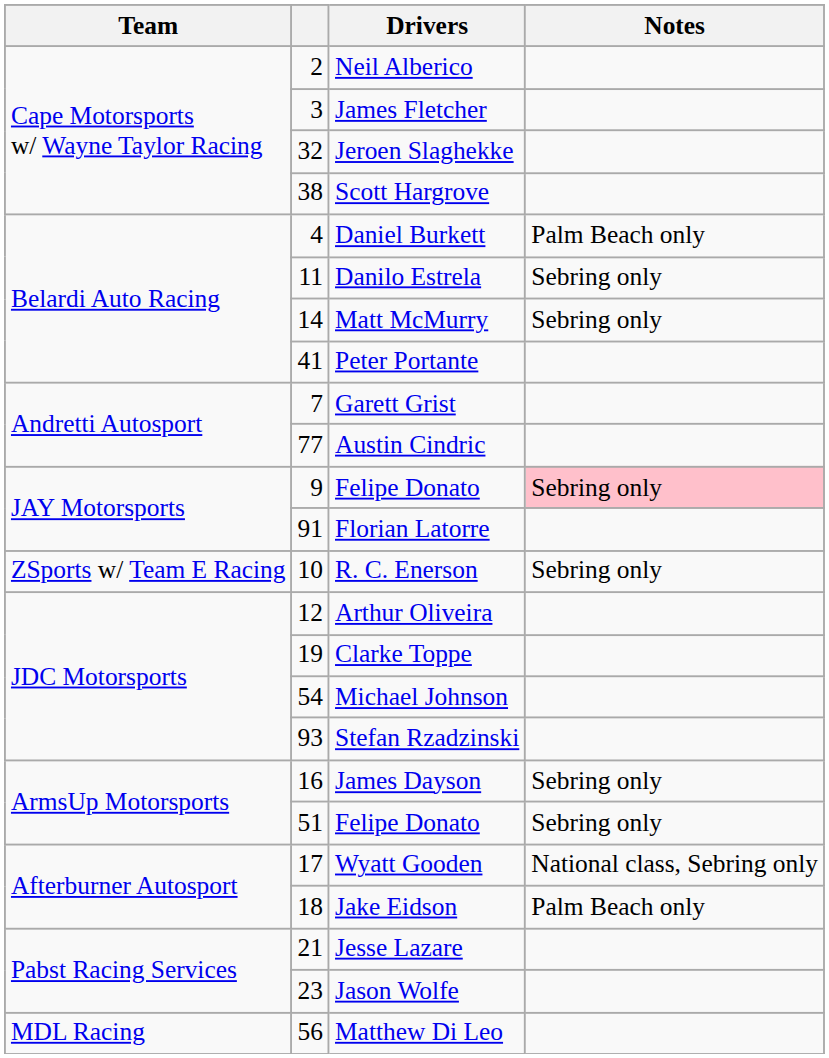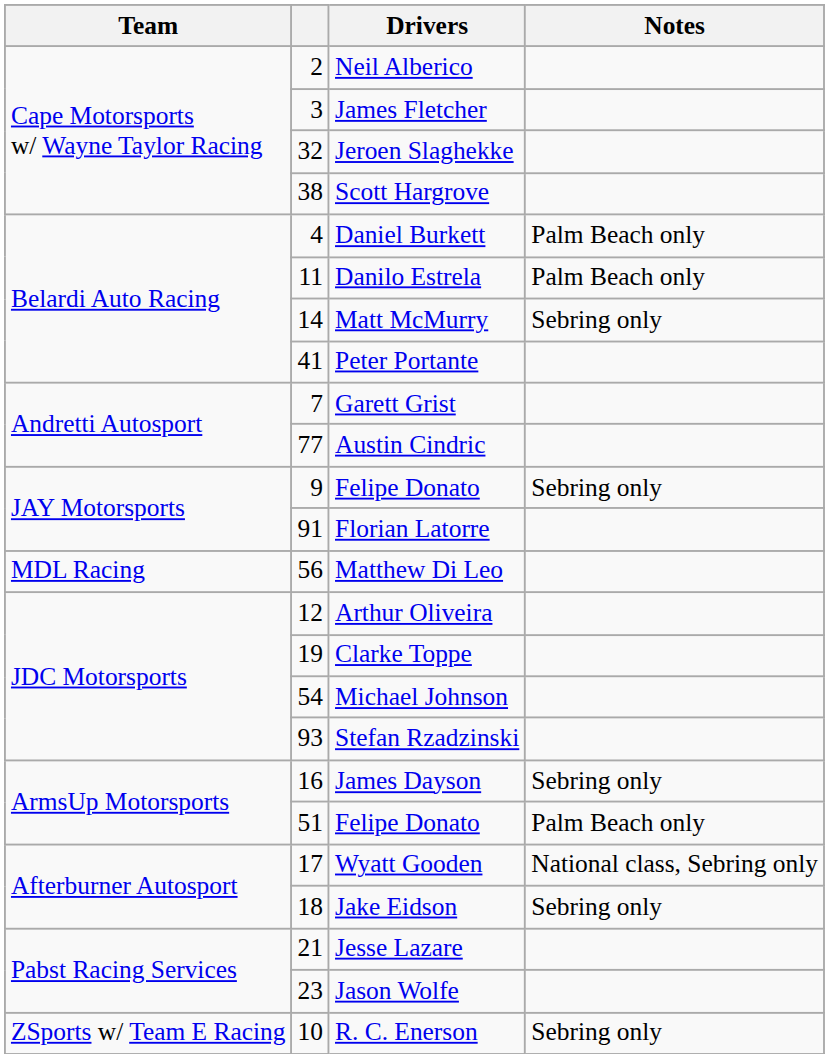Danilo Estrela | Notes: Sebring only -> Palm Beach only
9 / Felipe Donato | Notes: pink background -> no background
rows swapped: R. C. Enerson <-> Matthew Di Leo
51 / Felipe Donato | Notes: Sebring only -> Palm Beach only
Jake Eidson | Notes: Palm Beach only -> Sebring only
